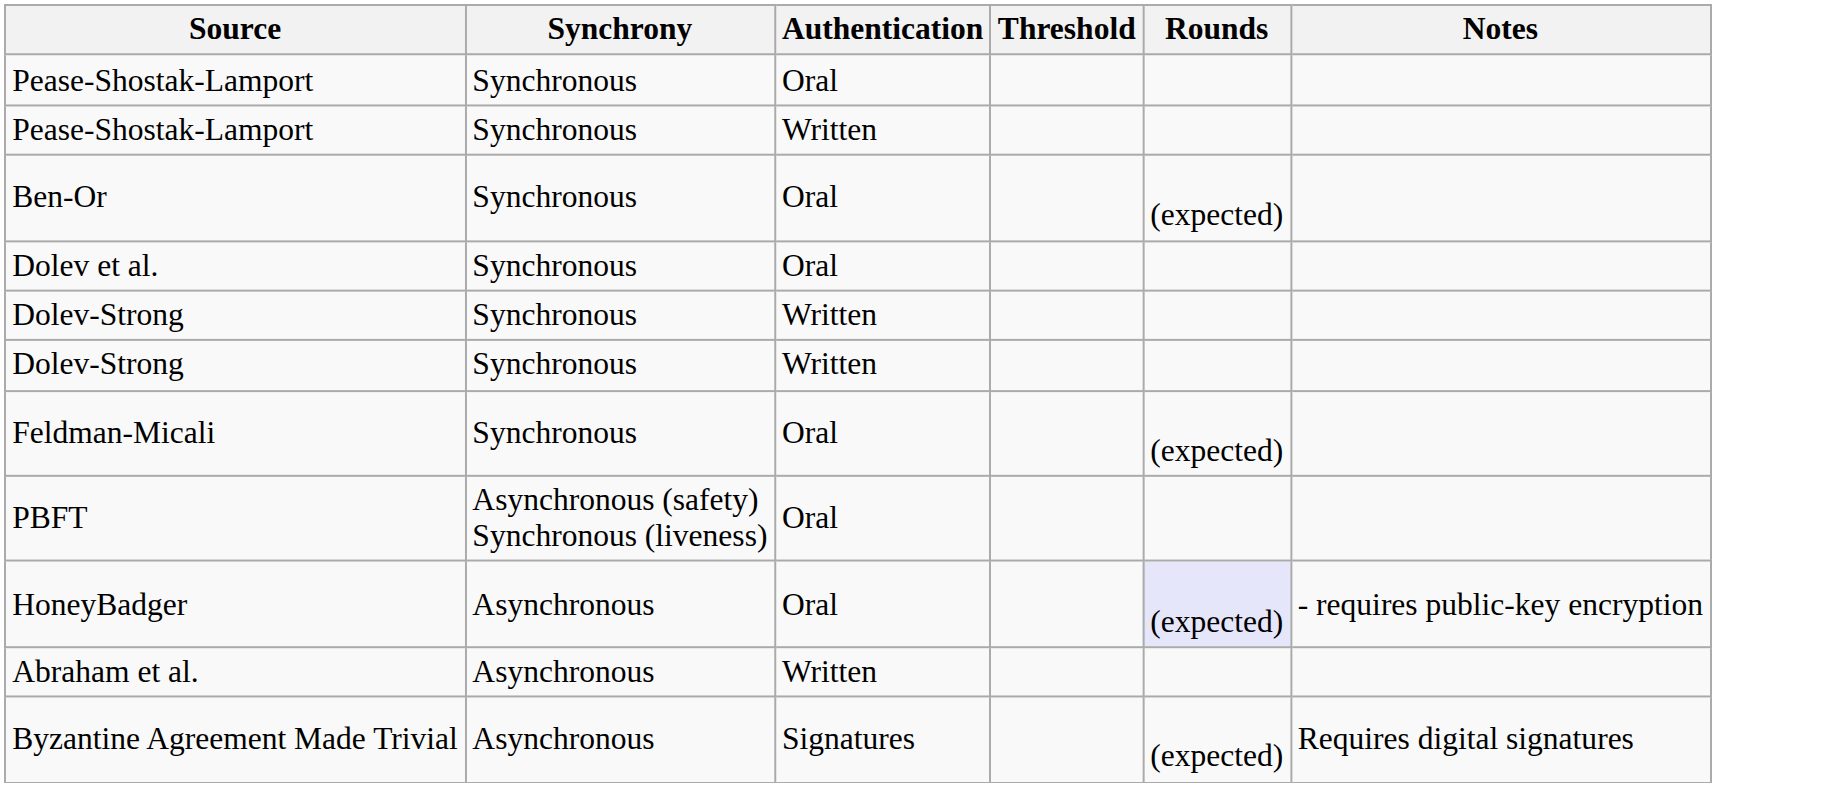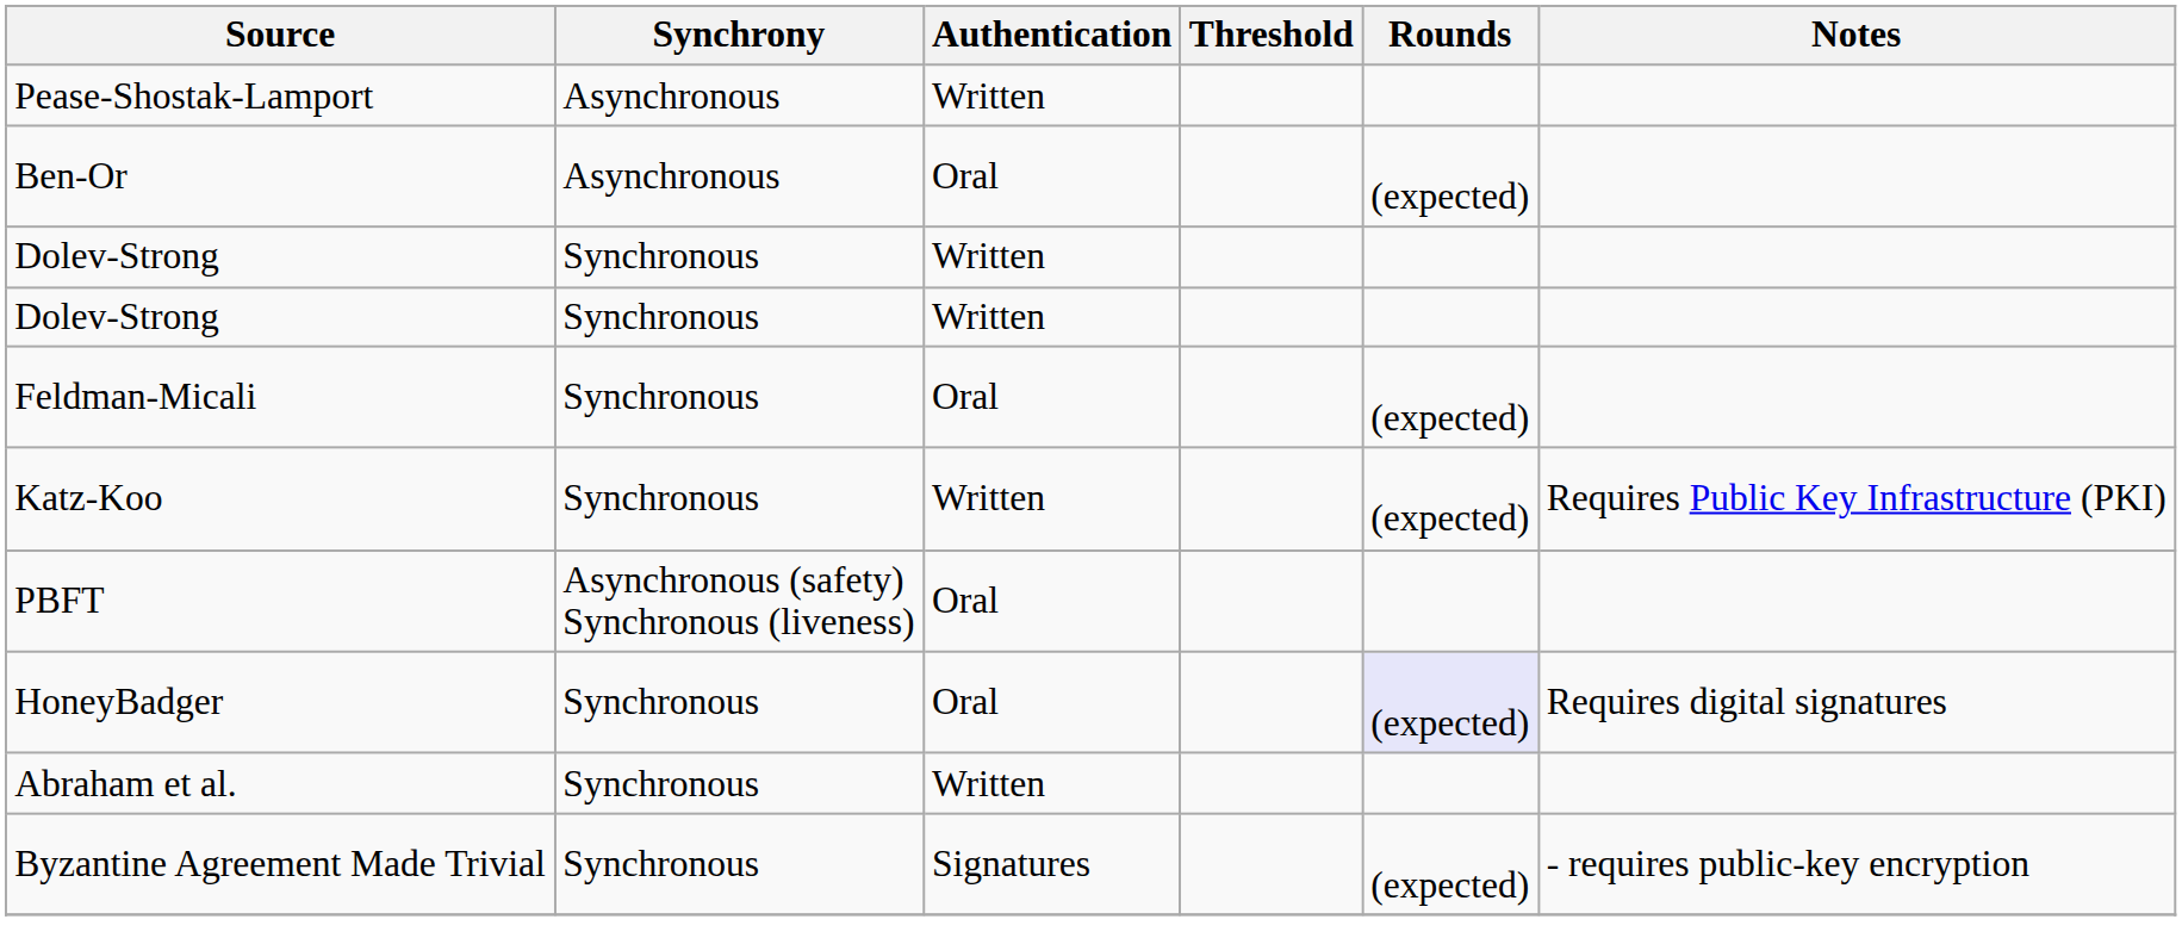- row: Pease-Shostak-Lamport | Synchronous | Oral
Pease-Shostak-Lamport / Written | Synchrony: Synchronous -> Asynchronous
Ben-Or | Synchrony: Synchronous -> Asynchronous
- row: Dolev et al. | Synchronous | Oral
+ row: Katz-Koo | Synchronous | Written | (expected) | Requires Public Key Infrastructure (PKI)
HoneyBadger | Synchrony: Asynchronous -> Synchronous
HoneyBadger | Notes: - requires public-key encryption -> Requires digital signatures
Abraham et al. | Synchrony: Asynchronous -> Synchronous
Byzantine Agreement Made Trivial | Synchrony: Asynchronous -> Synchronous
Byzantine Agreement Made Trivial | Notes: Requires digital signatures -> - requires public-key encryption
